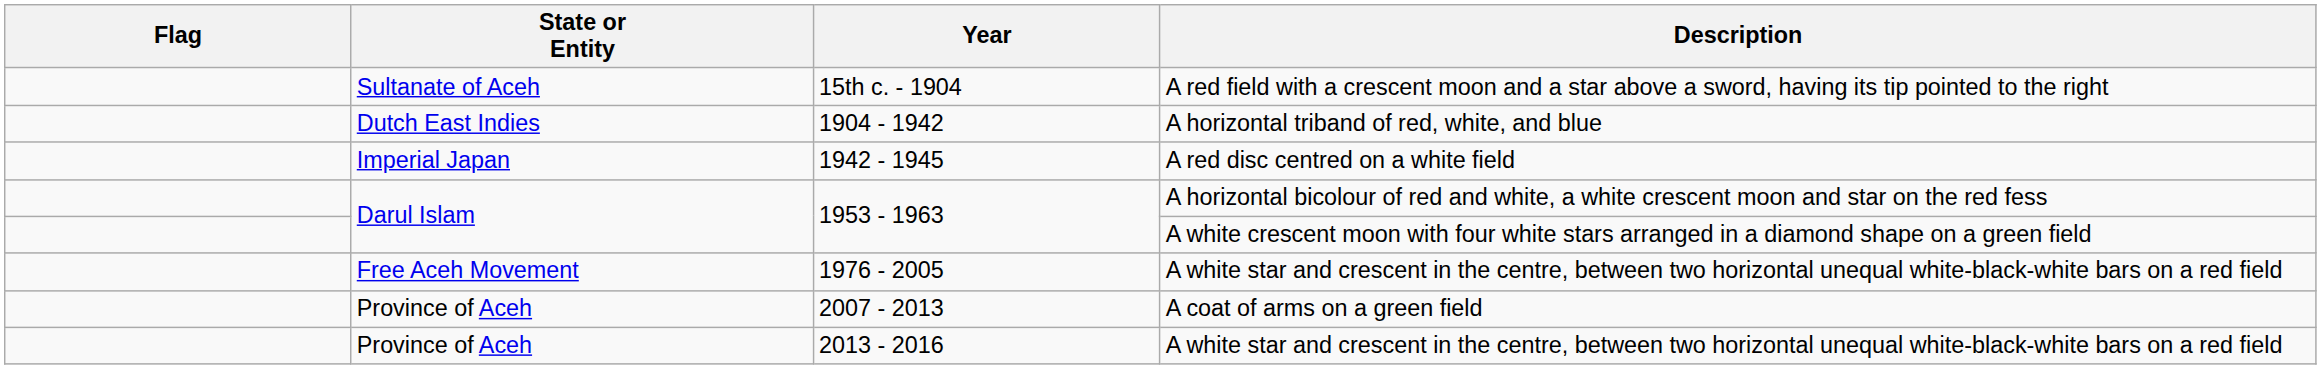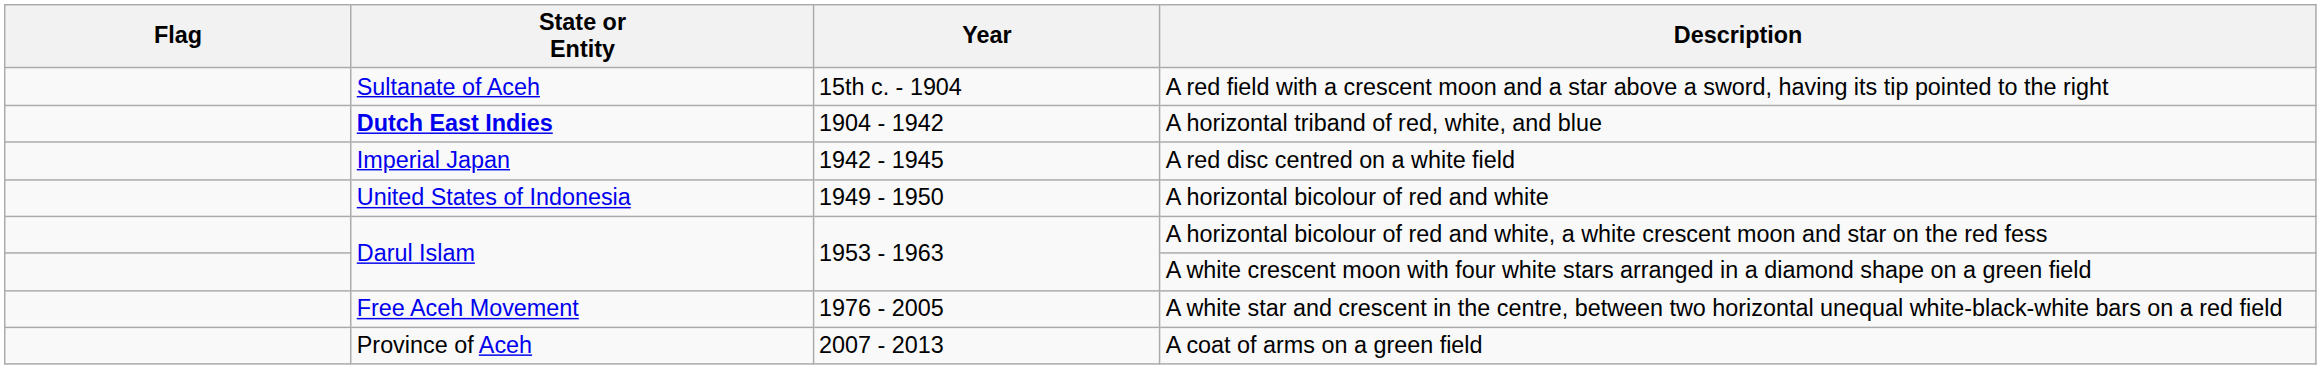1904 - 1942 | State or Entity: normal -> bold
+ row: United States of Indonesia | 1949 - 1950 | A horizontal bicolour of red and white
- row: Province of Aceh | 2013 - 2016 | A white star and crescent in the centre, between two horizontal unequal white-black-white bars on a red field
